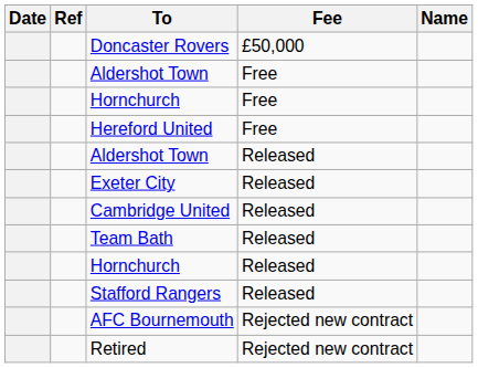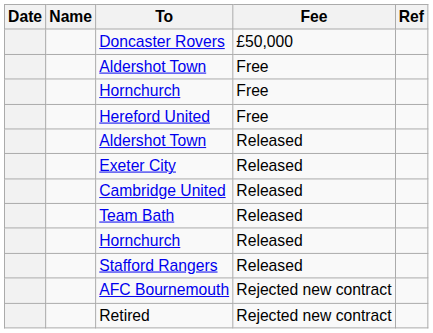columns swapped: Name <-> Ref
